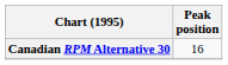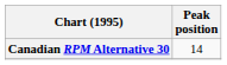Canadian RPM Alternative 30 | Peak position: 16 -> 14
